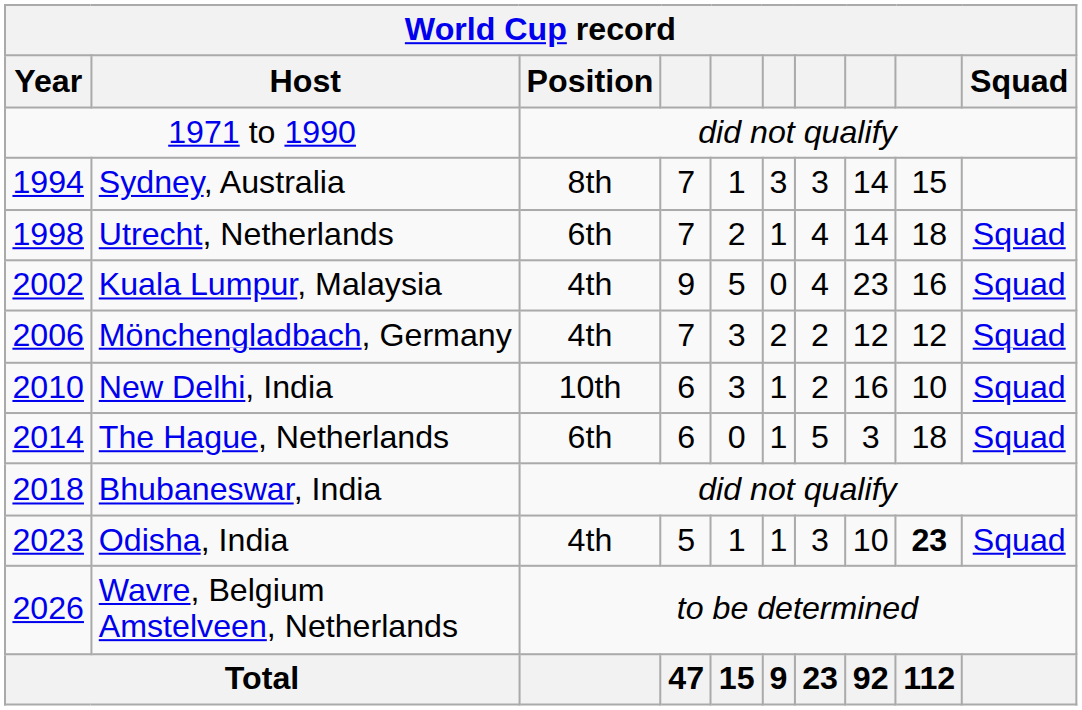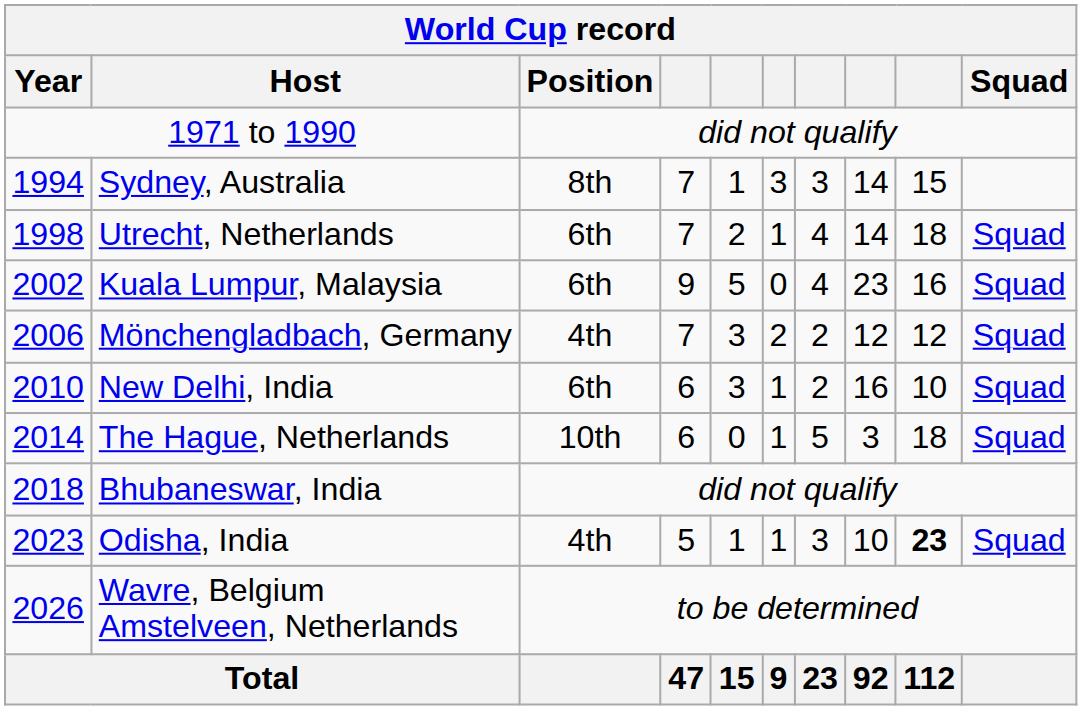Kuala Lumpur, Malaysia | World Cup record / Position: 4th -> 6th
New Delhi, India | World Cup record / Position: 10th -> 6th
The Hague, Netherlands | World Cup record / Position: 6th -> 10th
